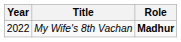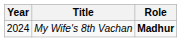My Wife's 8th Vachan | Year: 2022 -> 2024
